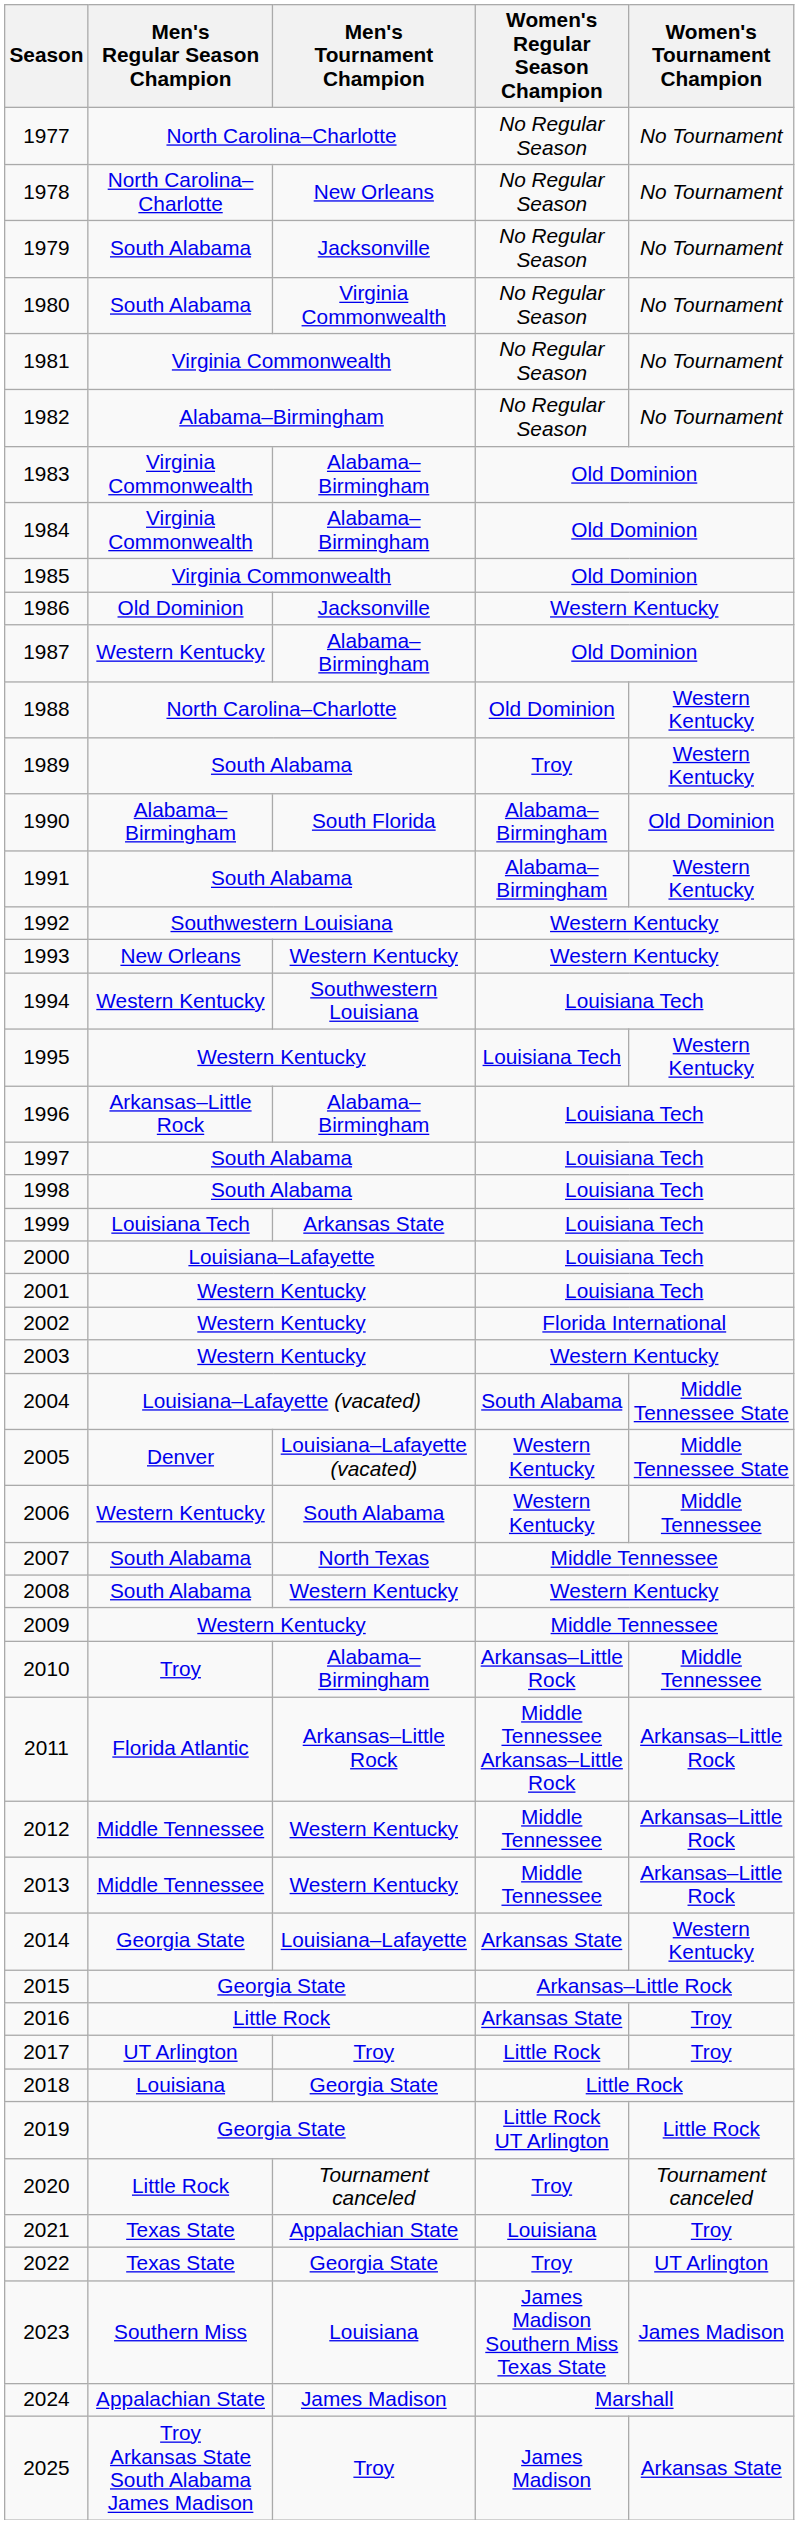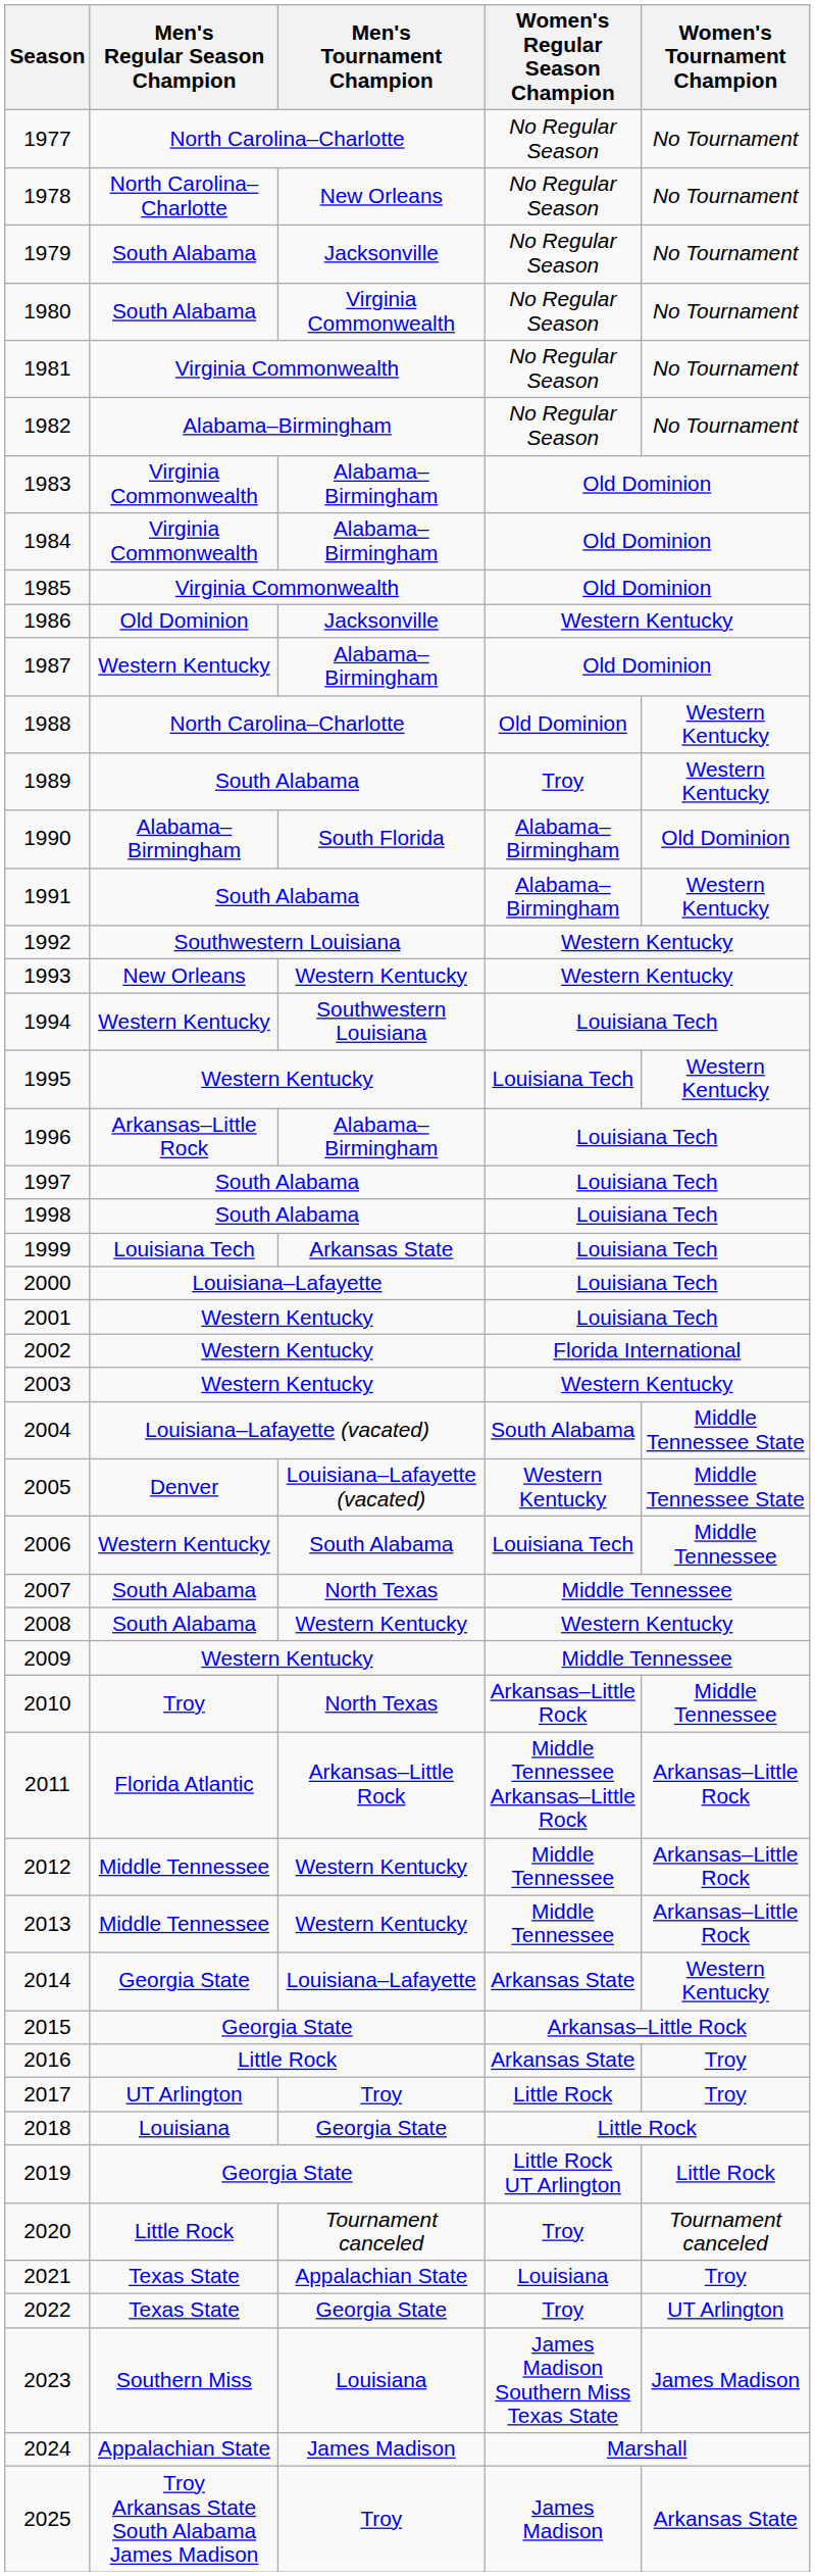2006 | Women's Regular Season Champion: Western Kentucky -> Louisiana Tech
2010 | Men's Tournament Champion: Alabama–Birmingham -> North Texas
